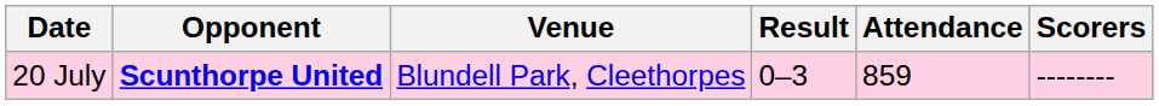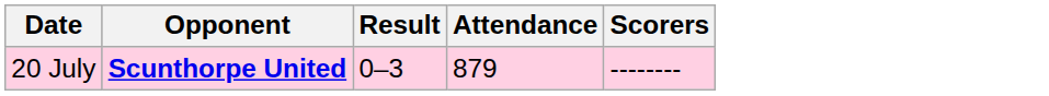- column: Venue | Blundell Park, Cleethorpes
20 July | Attendance: 859 -> 879
